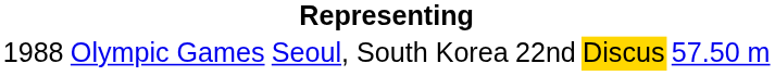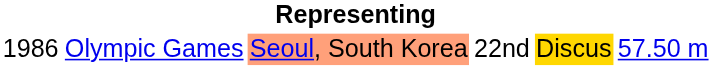Olympic Games | column 1: 1988 -> 1986
Olympic Games | column 3: no background -> lightsalmon background
